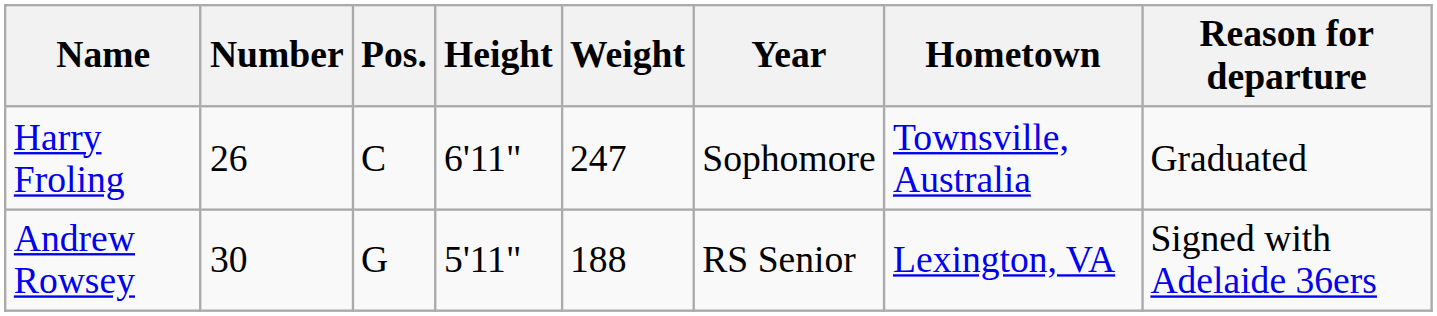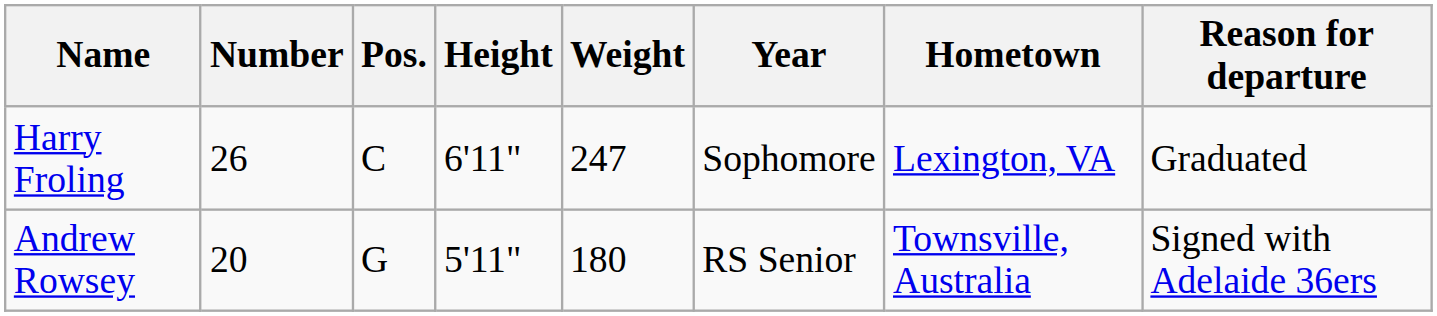Harry Froling | Hometown: Townsville, Australia -> Lexington, VA
Andrew Rowsey | Number: 30 -> 20
Andrew Rowsey | Weight: 188 -> 180
Andrew Rowsey | Hometown: Lexington, VA -> Townsville, Australia
